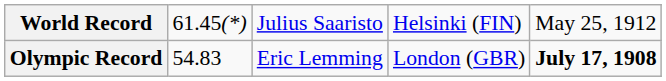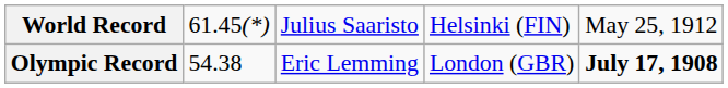Olympic Record | column 2: 54.83 -> 54.38
